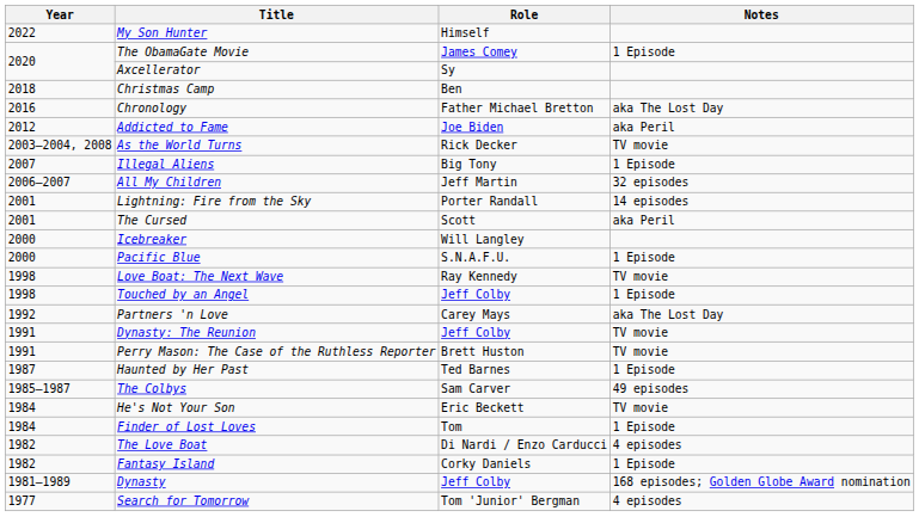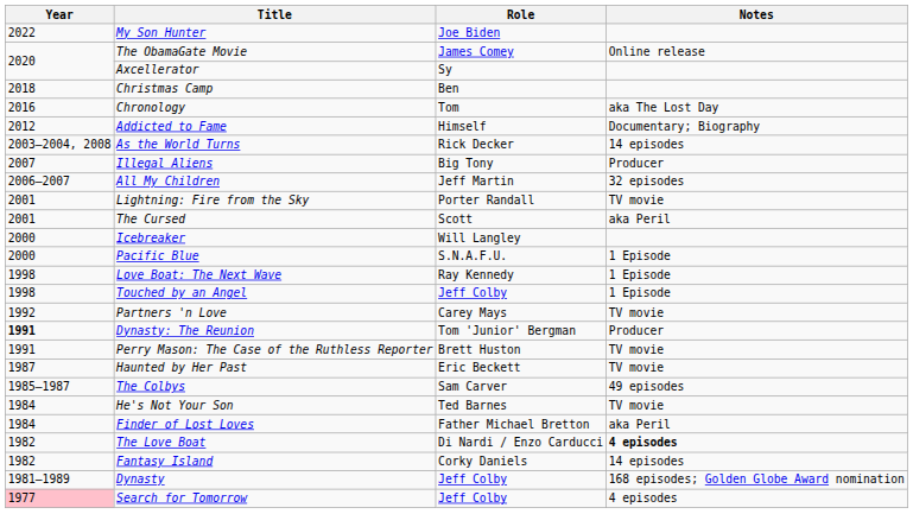My Son Hunter | Role: Himself -> Joe Biden
The ObamaGate Movie | Notes: 1 Episode -> Online release
Chronology | Role: Father Michael Bretton -> Tom
Addicted to Fame | Role: Joe Biden -> Himself
Addicted to Fame | Notes: aka Peril -> Documentary; Biography
As the World Turns | Notes: TV movie -> 14 episodes
Illegal Aliens | Notes: 1 Episode -> Producer
Lightning: Fire from the Sky | Notes: 14 episodes -> TV movie
Love Boat: The Next Wave | Notes: TV movie -> 1 Episode
Partners 'n Love | Notes: aka The Lost Day -> TV movie
Dynasty: The Reunion | Year: normal -> bold
Dynasty: The Reunion | Role: Jeff Colby -> Tom 'Junior' Bergman
Dynasty: The Reunion | Notes: TV movie -> Producer
Haunted by Her Past | Role: Ted Barnes -> Eric Beckett
Haunted by Her Past | Notes: 1 Episode -> TV movie
He's Not Your Son | Role: Eric Beckett -> Ted Barnes
Finder of Lost Loves | Role: Tom -> Father Michael Bretton
Finder of Lost Loves | Notes: 1 Episode -> aka Peril
The Love Boat | Notes: normal -> bold
Fantasy Island | Notes: 1 Episode -> 14 episodes
Search for Tomorrow | Year: no background -> pink background
Search for Tomorrow | Role: Tom 'Junior' Bergman -> Jeff Colby
